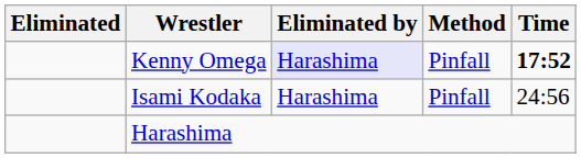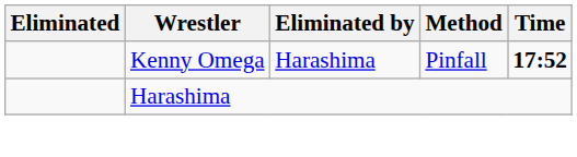Kenny Omega | Eliminated by: lavender background -> no background
- row: Isami Kodaka | Harashima | Pinfall | 24:56
